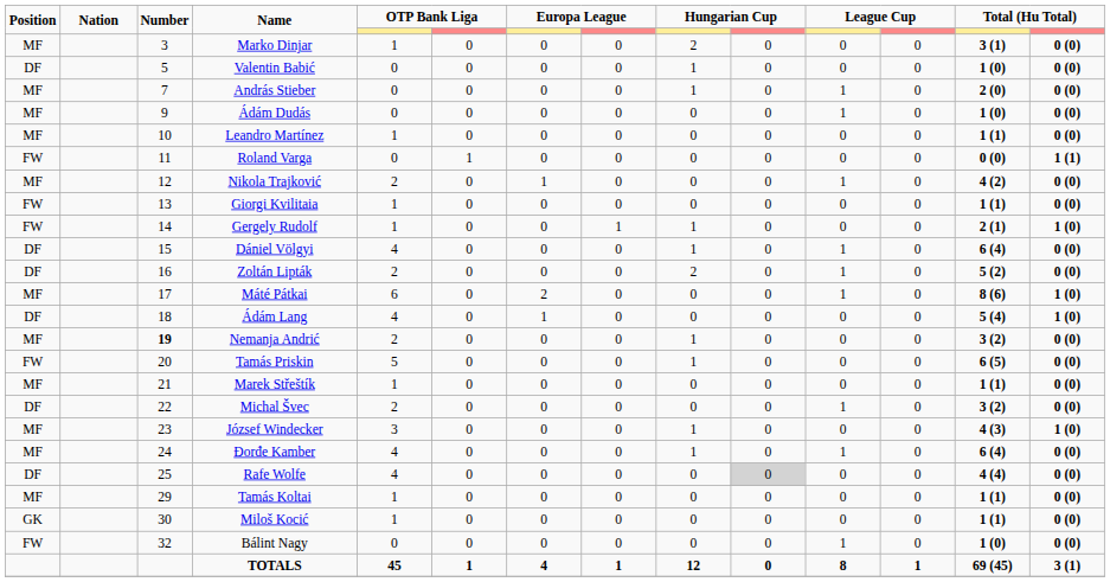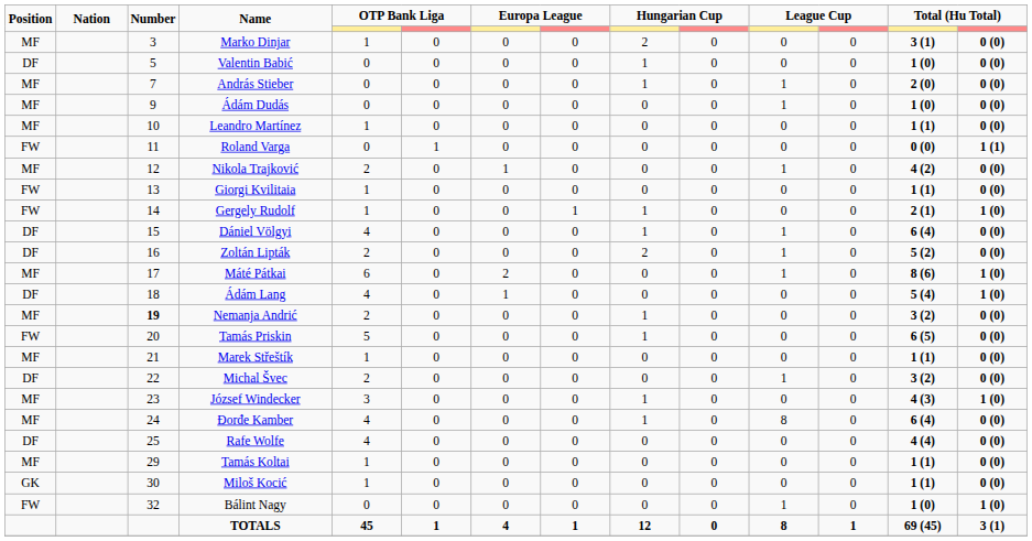Đorđe Kamber | column 11: 1 -> 8
Rafe Wolfe | column 10: lightgrey background -> no background
Bálint Nagy | column 14: 0 (0) -> 1 (0)
